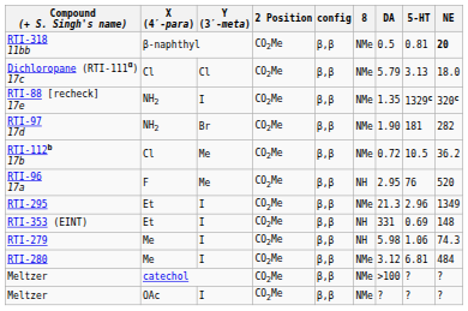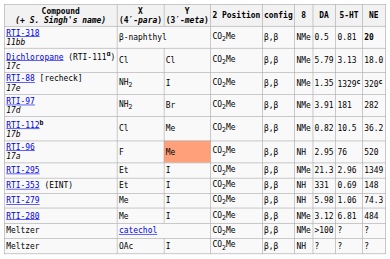RTI-97 17d | DA: 1.90 -> 3.91
RTI-112b 17b | DA: 0.72 -> 0.82
RTI-96 17a | Y (3′-meta): no background -> lightsalmon background
Meltzer / OAc | 8: NMe -> NH
